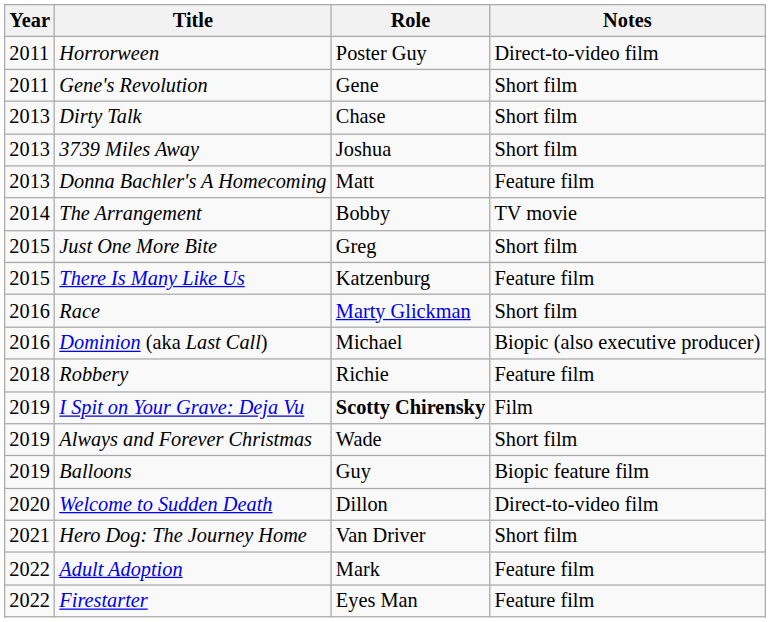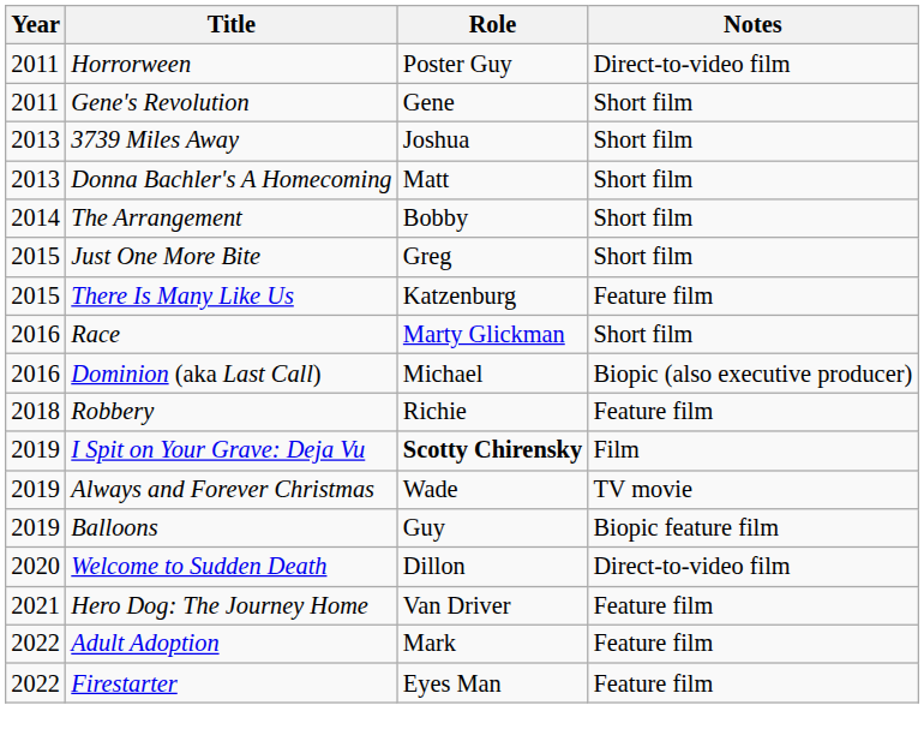- row: 2013 | Dirty Talk | Chase | Short film
Donna Bachler's A Homecoming | Notes: Feature film -> Short film
The Arrangement | Notes: TV movie -> Short film
Always and Forever Christmas | Notes: Short film -> TV movie
Hero Dog: The Journey Home | Notes: Short film -> Feature film
